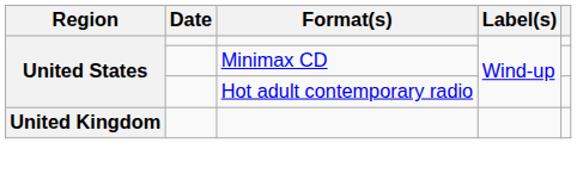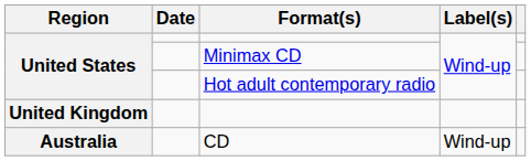+ row: Australia | CD | Wind-up
